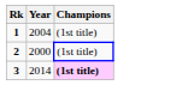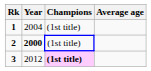+ column: Average age
2 | Year: normal -> bold
3 | Year: 2014 -> 2012
